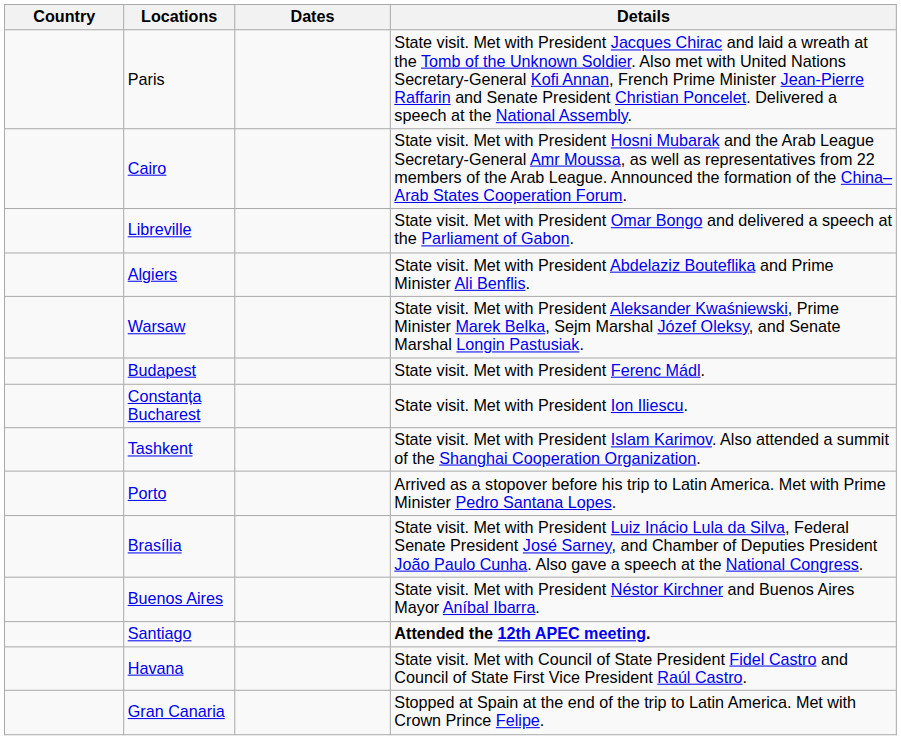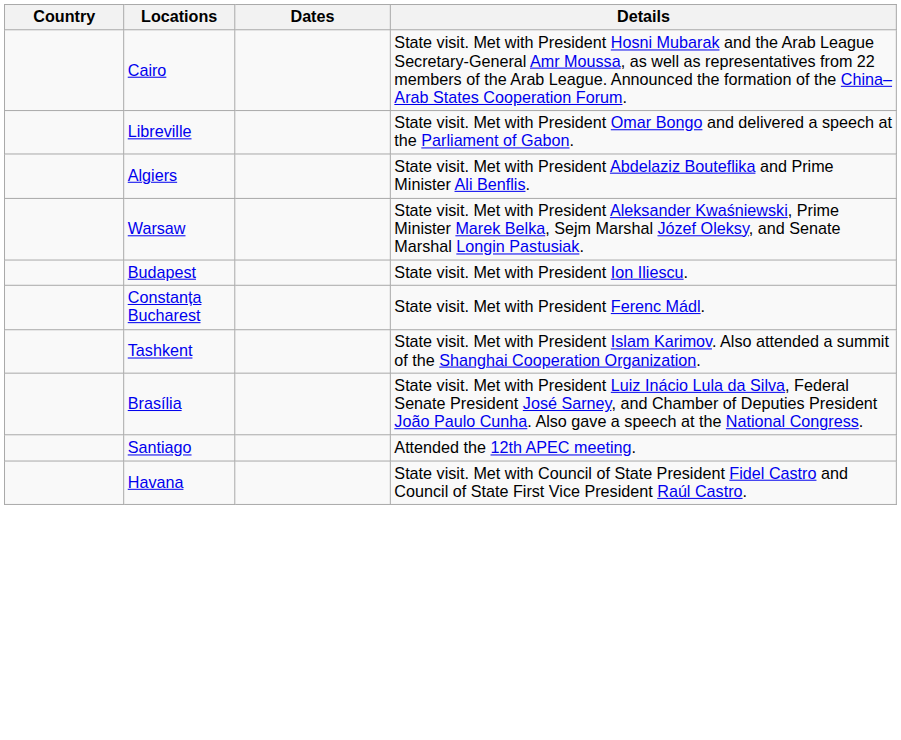- row: Paris | State visit. Met with President Jacques Chirac and laid a wreath at the Tomb of the Unknown Soldier. Also met with United Nations Secretary-General Kofi Annan, French Prime Minister Jean-Pierre Raffarin and Senate President Christian Poncelet. Delivered a speech at the National Assembly.
Budapest | Details: State visit. Met with President Ferenc Mádl. -> State visit. Met with President Ion Iliescu.
Constanța Bucharest | Details: State visit. Met with President Ion Iliescu. -> State visit. Met with President Ferenc Mádl.
- row: Porto | Arrived as a stopover before his trip to Latin America. Met with Prime Minister Pedro Santana Lopes.
- row: Buenos Aires | State visit. Met with President Néstor Kirchner and Buenos Aires Mayor Aníbal Ibarra.
Santiago | Details: bold -> normal
- row: Gran Canaria | Stopped at Spain at the end of the trip to Latin America. Met with Crown Prince Felipe.
